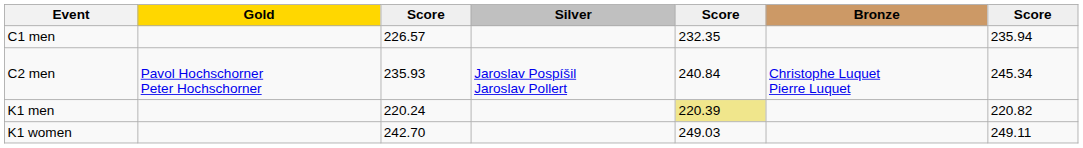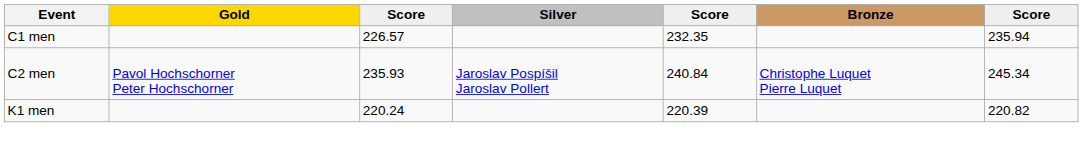K1 men | column 5: khaki background -> no background
- row: K1 women | 242.70 | 249.03 | 249.11
